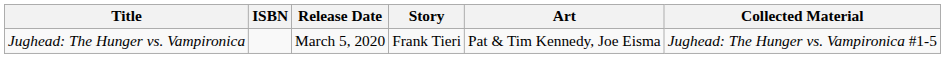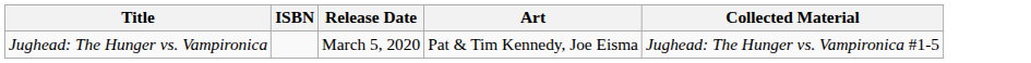- column: Story | Frank Tieri
